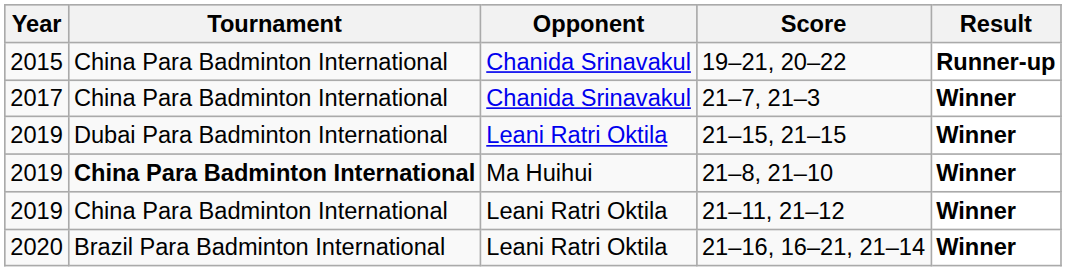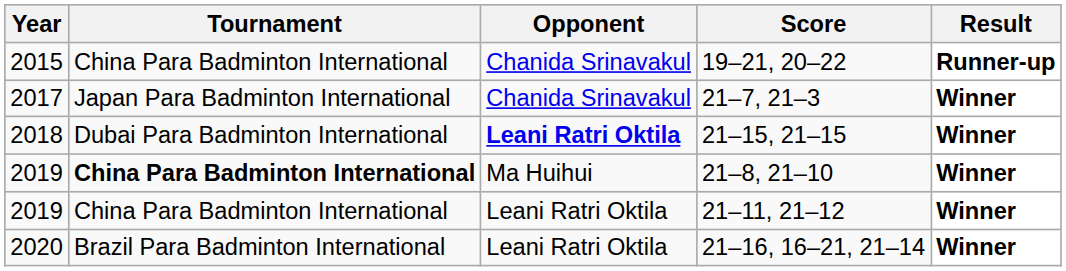21–7, 21–3 | Tournament: China Para Badminton International -> Japan Para Badminton International
21–15, 21–15 | Year: 2019 -> 2018
21–15, 21–15 | Opponent: normal -> bold
